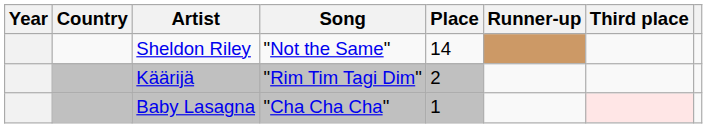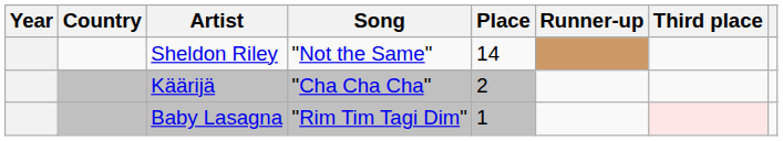Käärijä | Song: "Rim Tim Tagi Dim" -> "Cha Cha Cha"
Baby Lasagna | Song: "Cha Cha Cha" -> "Rim Tim Tagi Dim"
